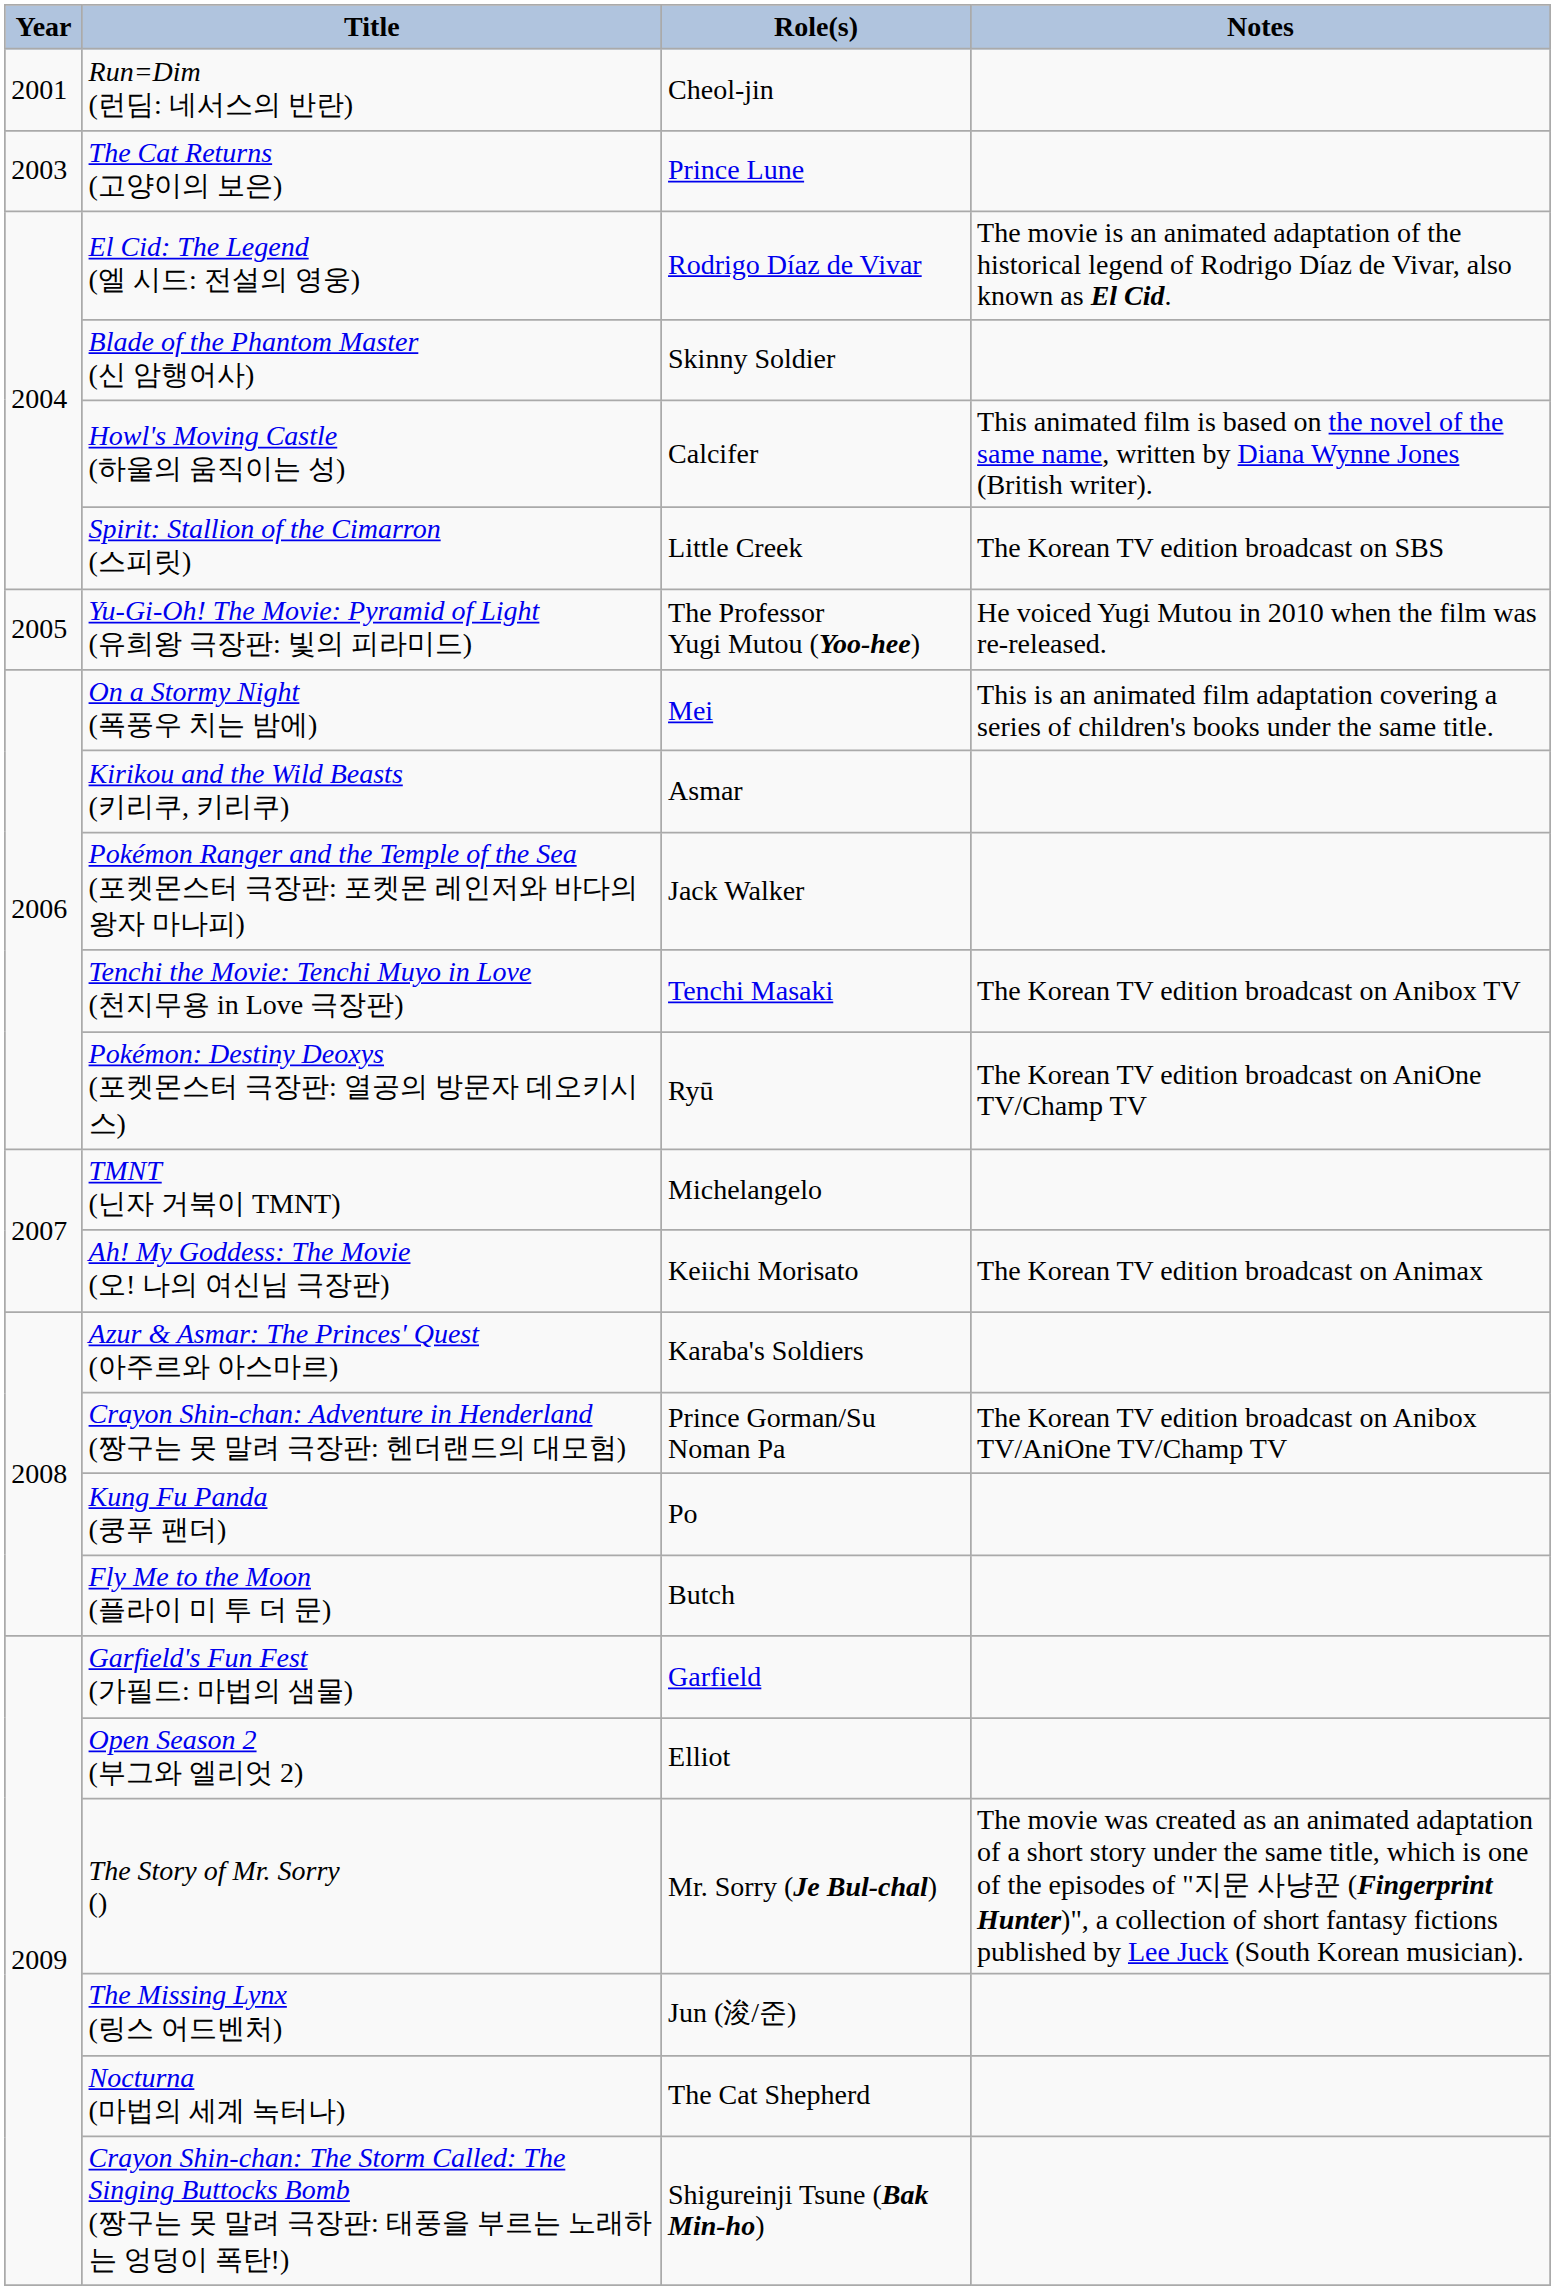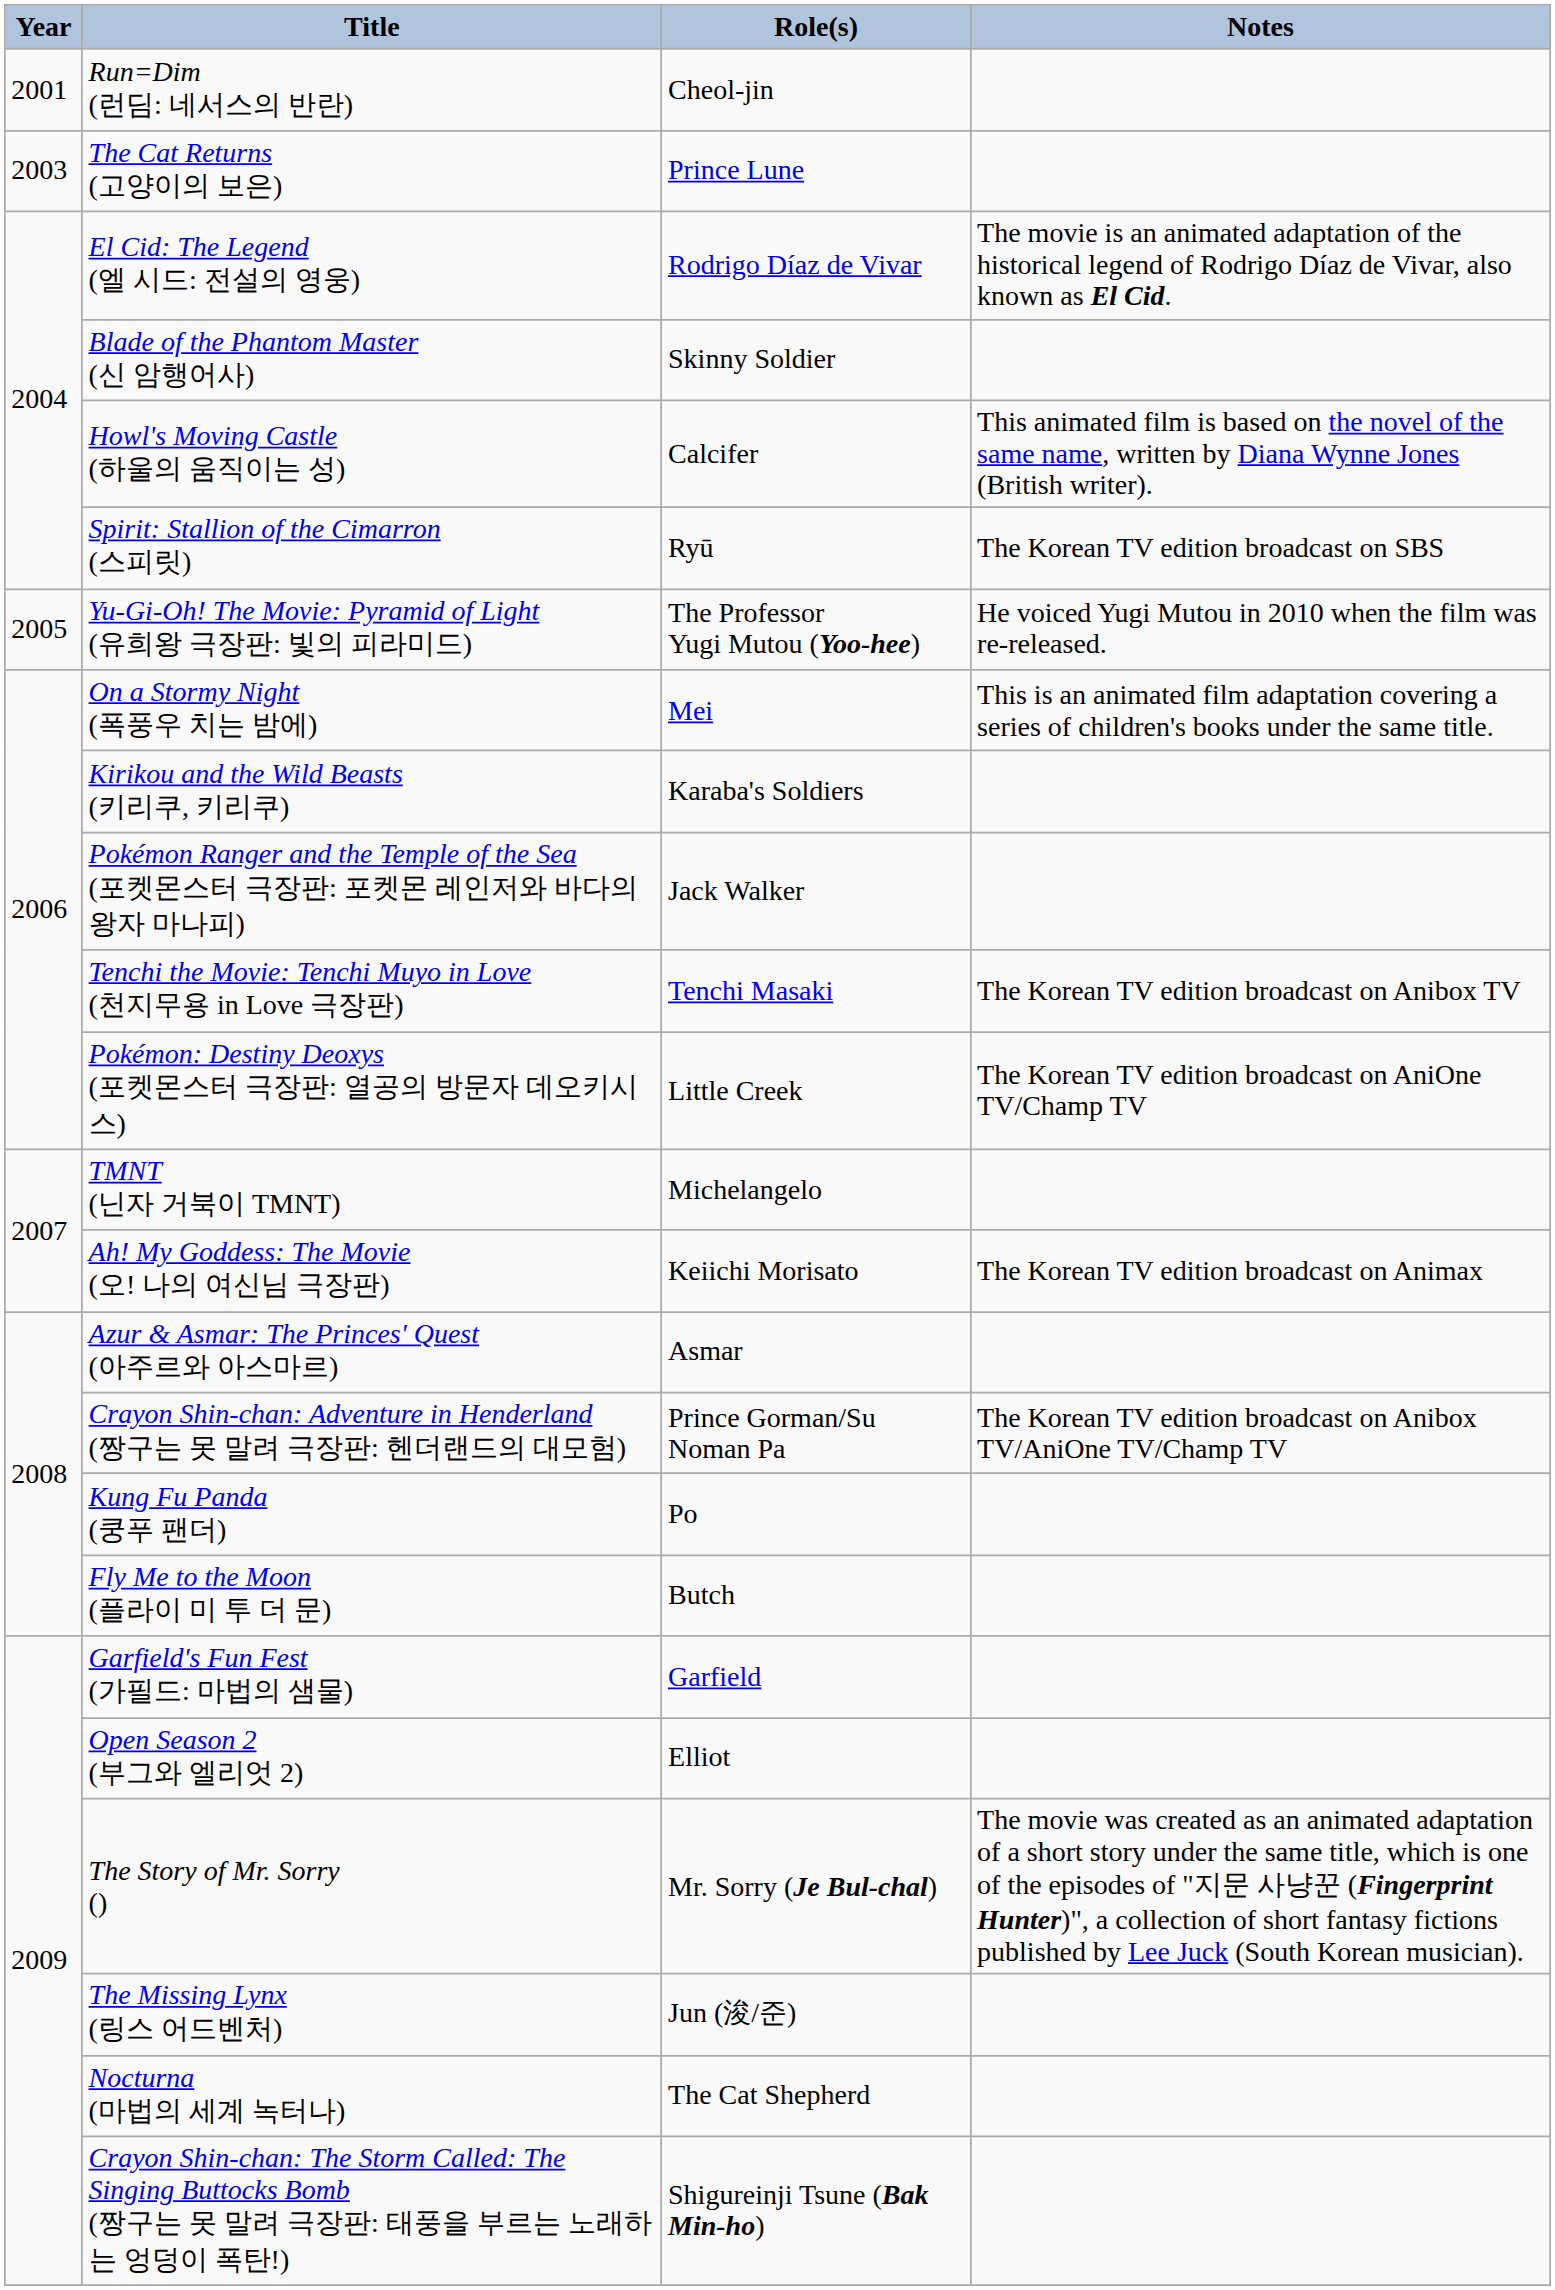Spirit: Stallion of the Cimarron (스피릿) | Role(s): Little Creek -> Ryū
Kirikou and the Wild Beasts (키리쿠, 키리쿠) | Role(s): Asmar -> Karaba's Soldiers
Pokémon: Destiny Deoxys (포켓몬스터 극장판: 열공의 방문자 데오키시스) | Role(s): Ryū -> Little Creek
Azur & Asmar: The Princes' Quest (아주르와 아스마르) | Role(s): Karaba's Soldiers -> Asmar
